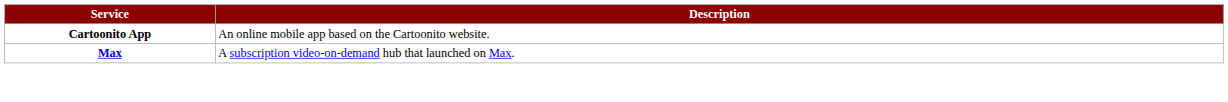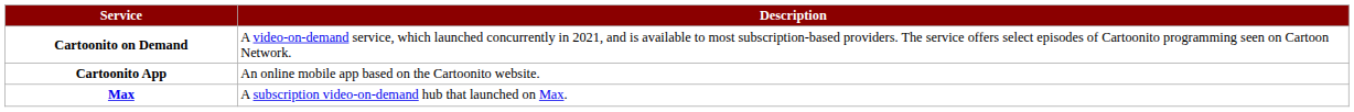+ row: Cartoonito on Demand | A video-on-demand service, which launched concurrently in 2021, and is available to most subscription-based providers. The service offers select episodes of Cartoonito programming seen on Cartoon Network.
